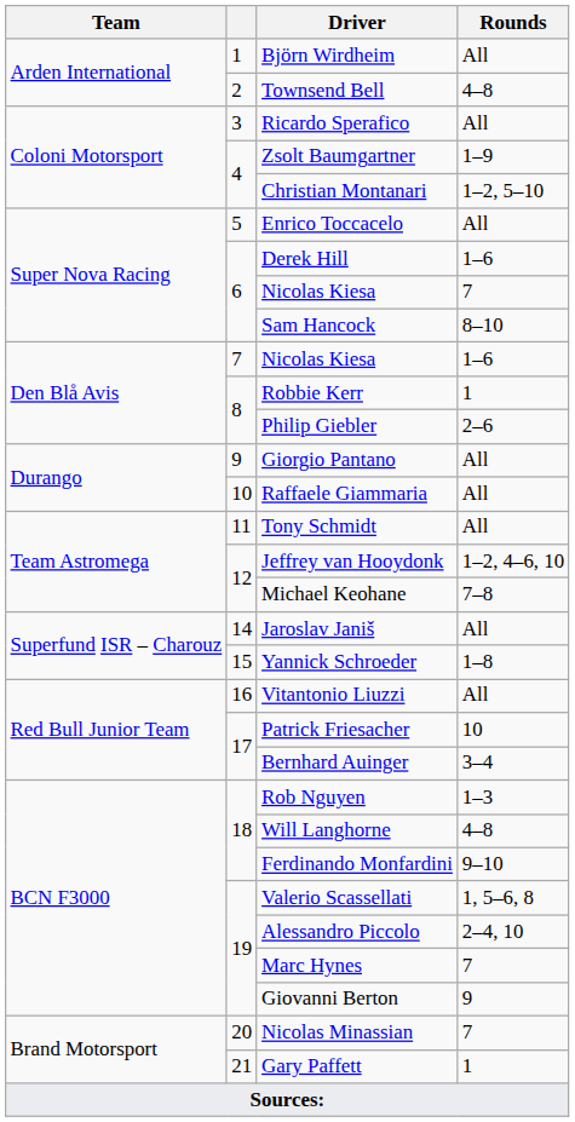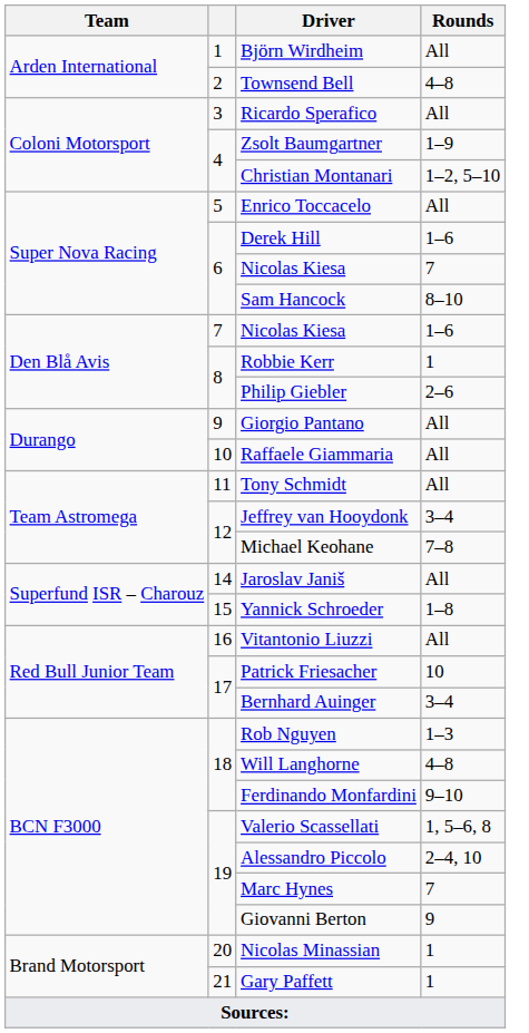Jeffrey van Hooydonk | Rounds: 1–2, 4–6, 10 -> 3–4
Nicolas Minassian | Rounds: 7 -> 1
